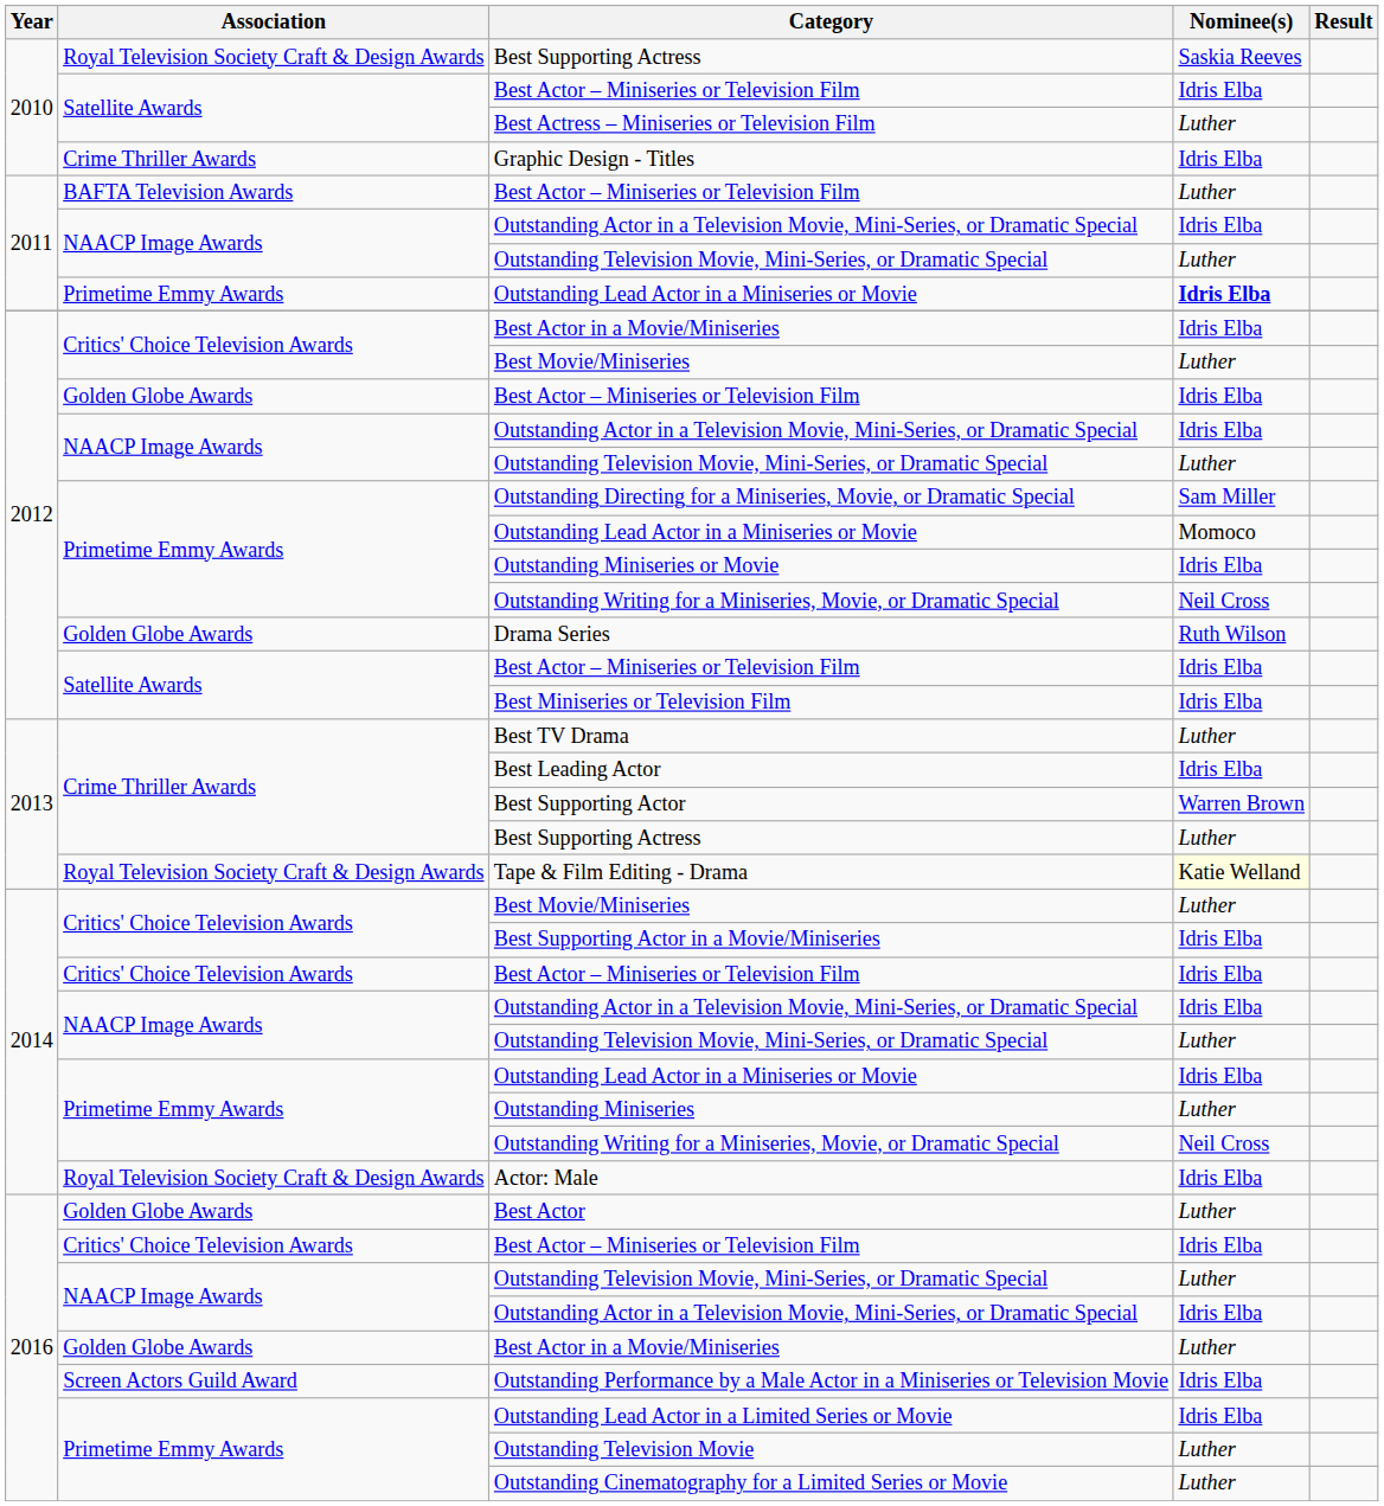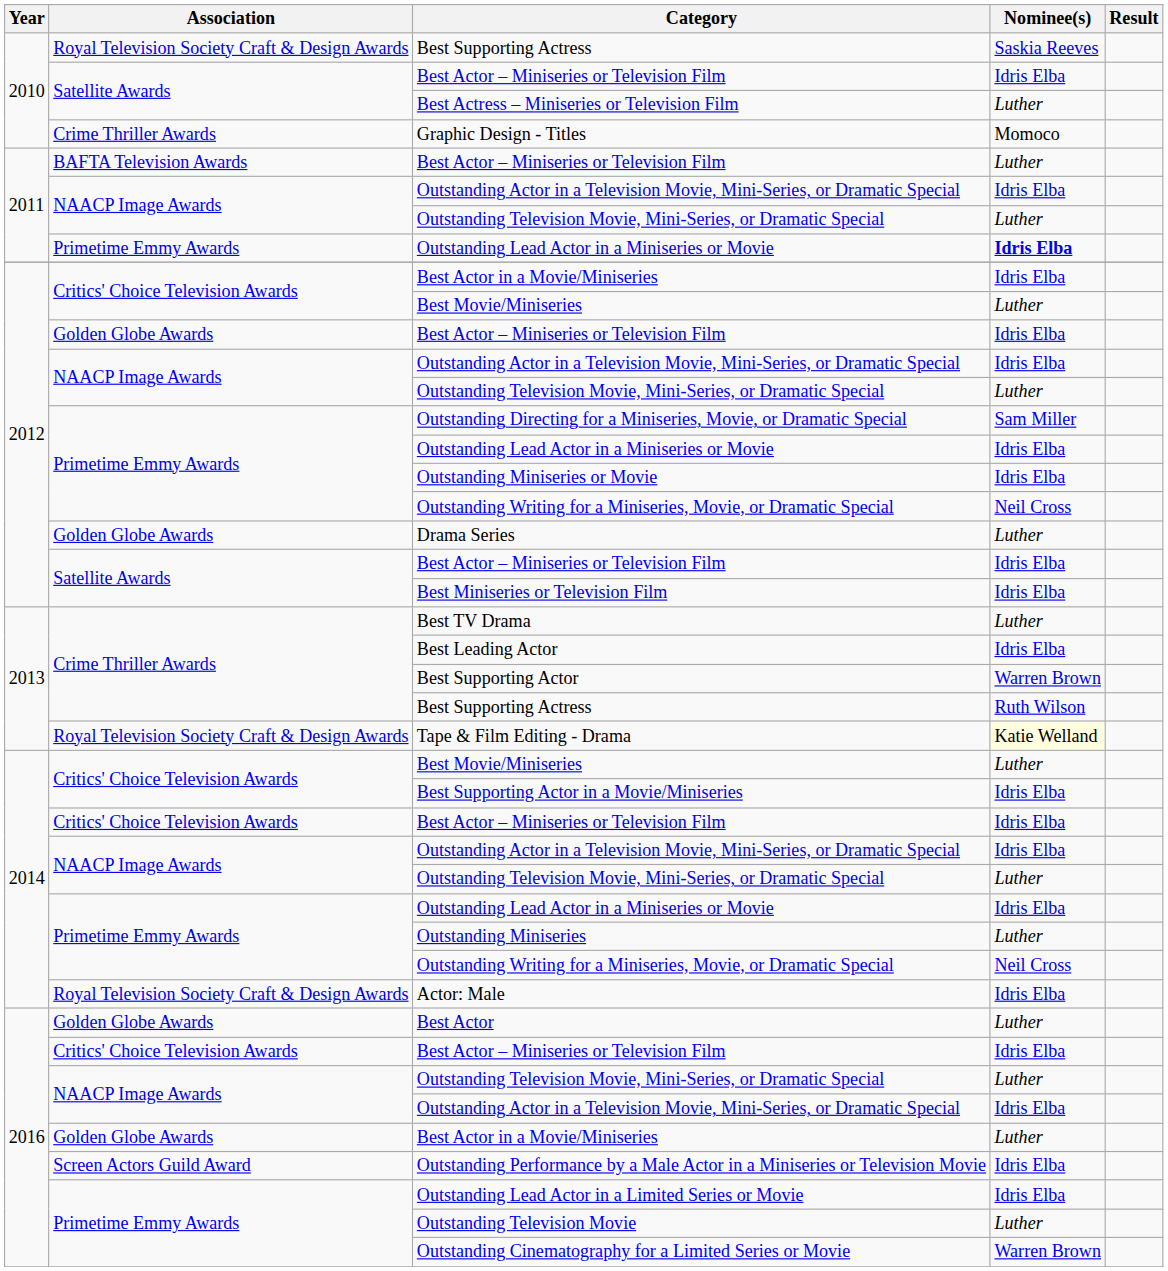Graphic Design - Titles | Nominee(s): Idris Elba -> Momoco
2012 / Outstanding Lead Actor in a Miniseries or Movie | Nominee(s): Momoco -> Idris Elba
Drama Series | Nominee(s): Ruth Wilson -> Luther
2013 / Best Supporting Actress | Nominee(s): Luther -> Ruth Wilson
Outstanding Cinematography for a Limited Series or Movie | Nominee(s): Luther -> Warren Brown
